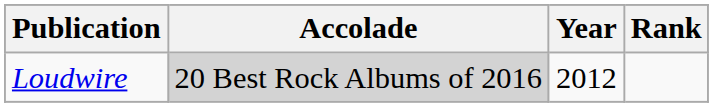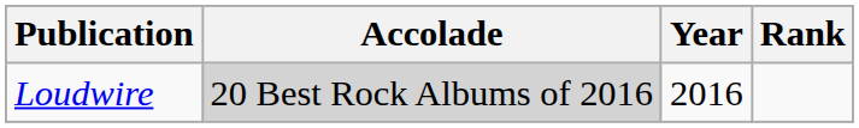Loudwire | Year: 2012 -> 2016
